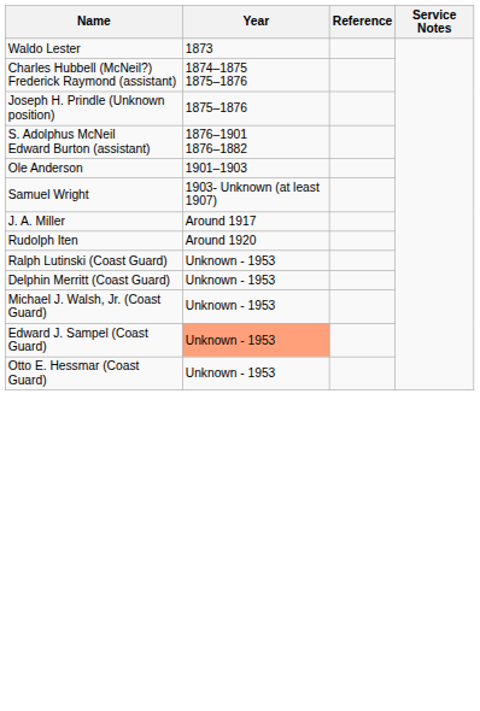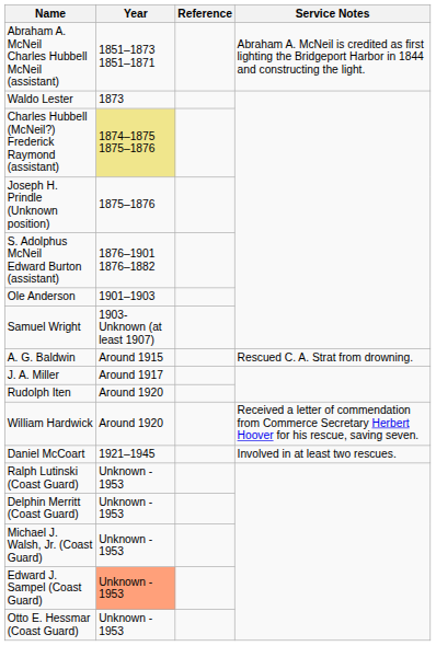+ row: Abraham A. McNeil Charles Hubbell McNeil (assistant) | 1851–1873 1851–1871 | Abraham A. McNeil is credited as first lighting the Bridgeport Harbor in 1844 and constructing the light.
Charles Hubbell (McNeil?) Frederick Raymond (assistant) | Year: no background -> khaki background
+ row: A. G. Baldwin | Around 1915 | Rescued C. A. Strat from drowning.
+ row: William Hardwick | Around 1920 | Received a letter of commendation from Commerce Secretary Herbert Hoover for his rescue, saving seven.
+ row: Daniel McCoart | 1921–1945 | Involved in at least two rescues.
